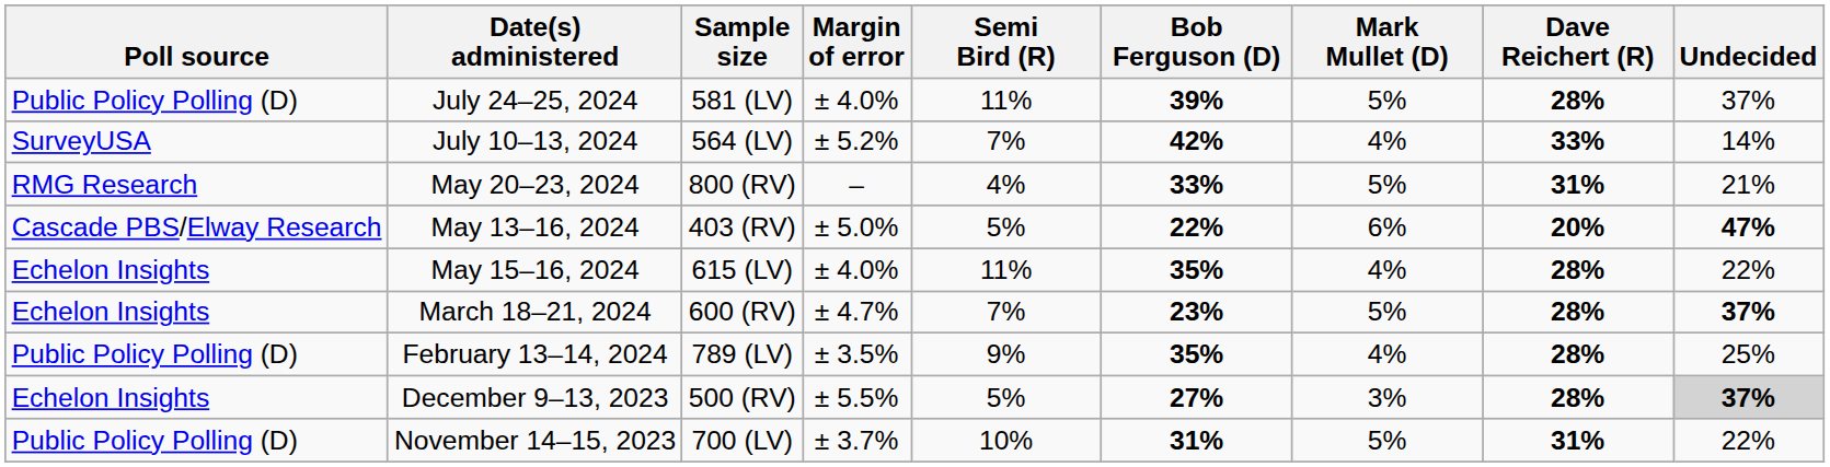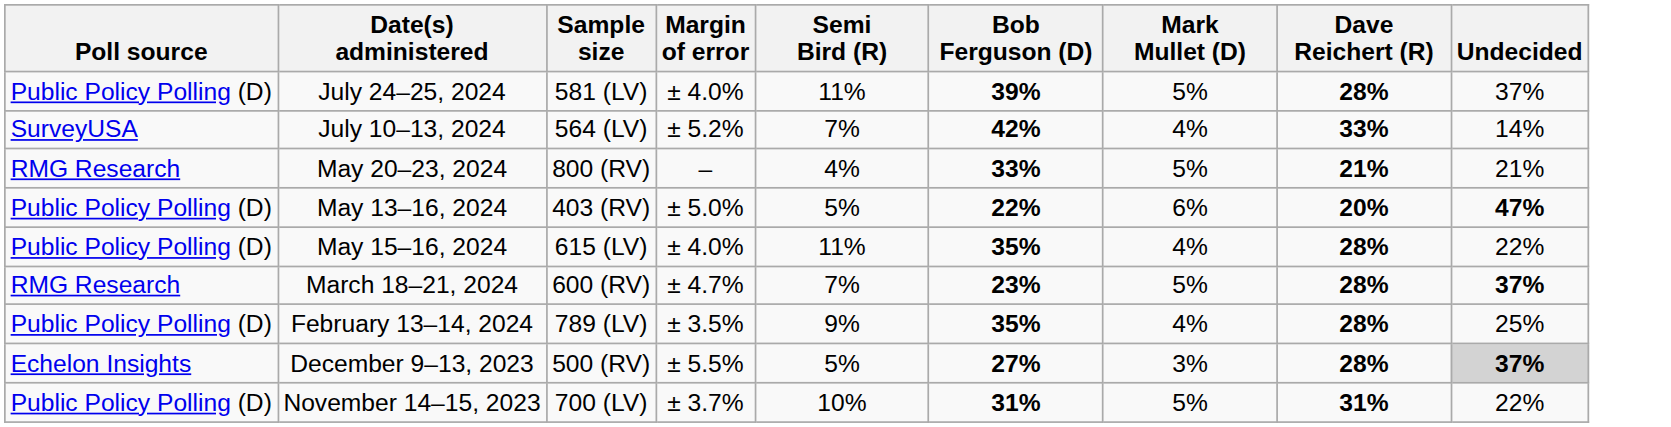May 20–23, 2024 | Dave Reichert (R): 31% -> 21%
May 13–16, 2024 | Poll source: Cascade PBS/Elway Research -> Public Policy Polling (D)
May 15–16, 2024 | Poll source: Echelon Insights -> Public Policy Polling (D)
March 18–21, 2024 | Poll source: Echelon Insights -> RMG Research
